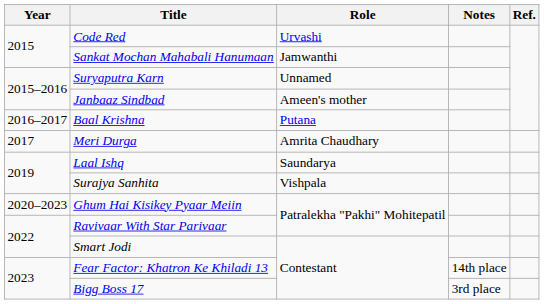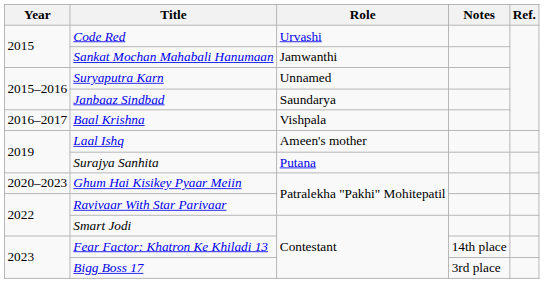Janbaaz Sindbad | Role: Ameen's mother -> Saundarya
Baal Krishna | Role: Putana -> Vishpala
- row: 2017 | Meri Durga | Amrita Chaudhary
Laal Ishq | Role: Saundarya -> Ameen's mother
Surajya Sanhita | Role: Vishpala -> Putana
